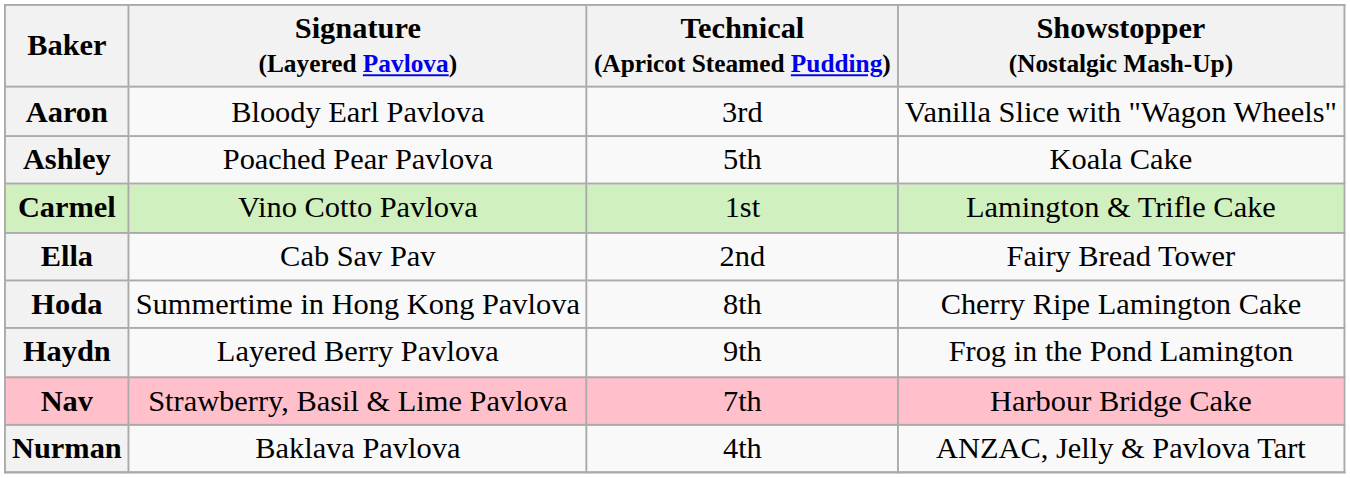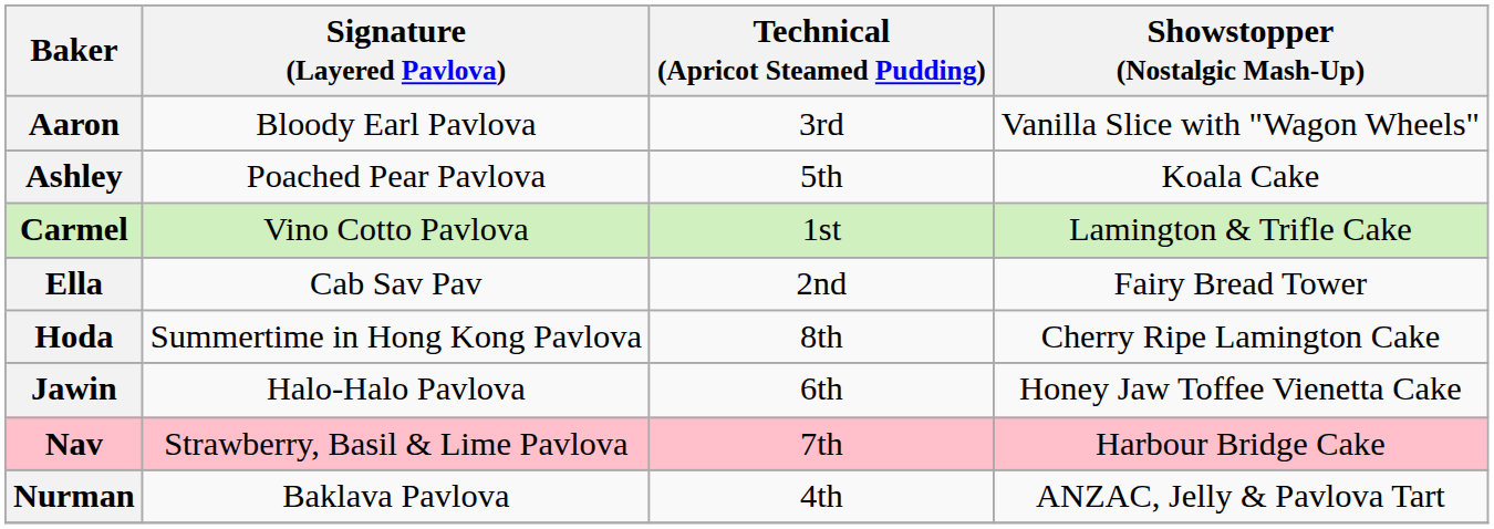- row: Haydn | Layered Berry Pavlova | 9th | Frog in the Pond Lamington
+ row: Jawin | Halo-Halo Pavlova | 6th | Honey Jaw Toffee Vienetta Cake
